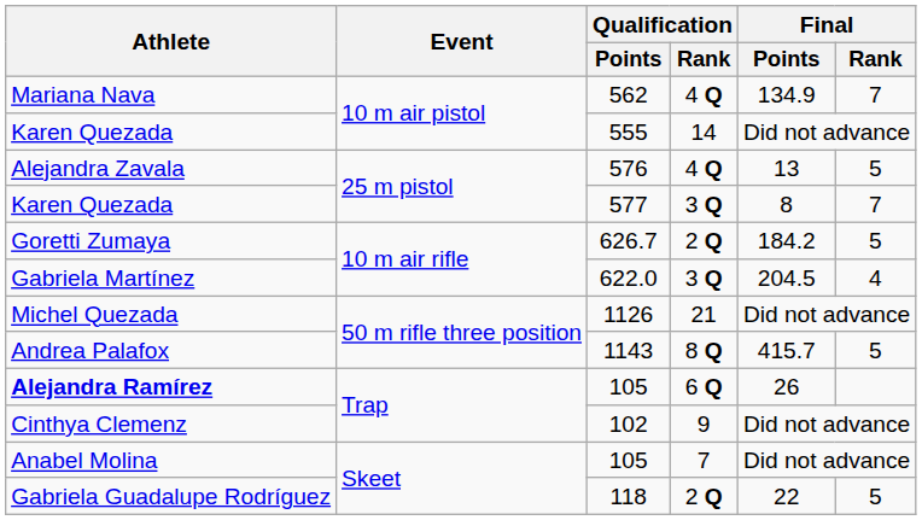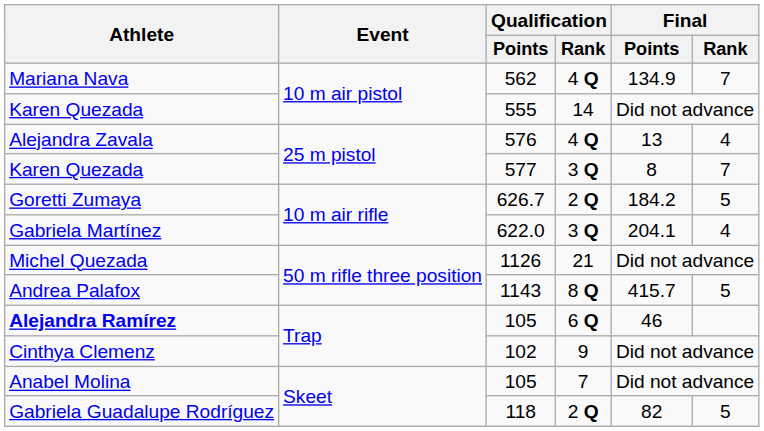Alejandra Zavala | Final / Rank: 5 -> 4
Gabriela Martínez | Final / Points: 204.5 -> 204.1
Alejandra Ramírez | Final / Points: 26 -> 46
Gabriela Guadalupe Rodríguez | Final / Points: 22 -> 82
